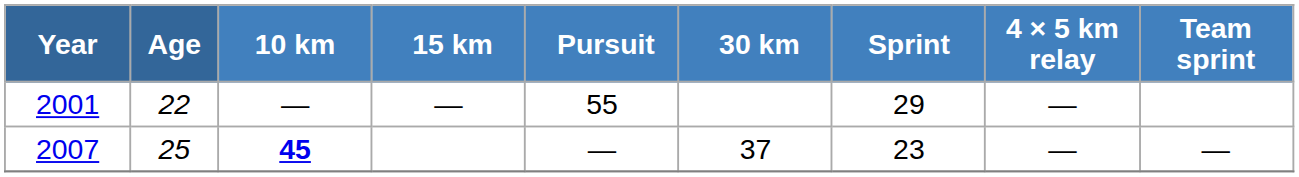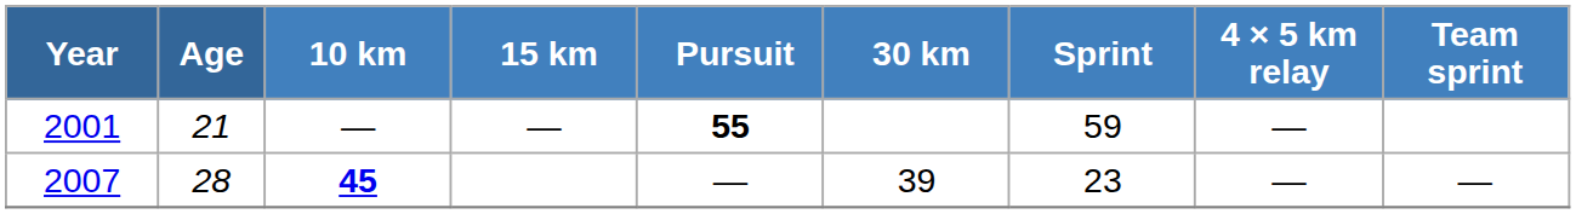2001 | Age: 22 -> 21
2001 | Pursuit: normal -> bold
2001 | Sprint: 29 -> 59
2007 | Age: 25 -> 28
2007 | 30 km: 37 -> 39
